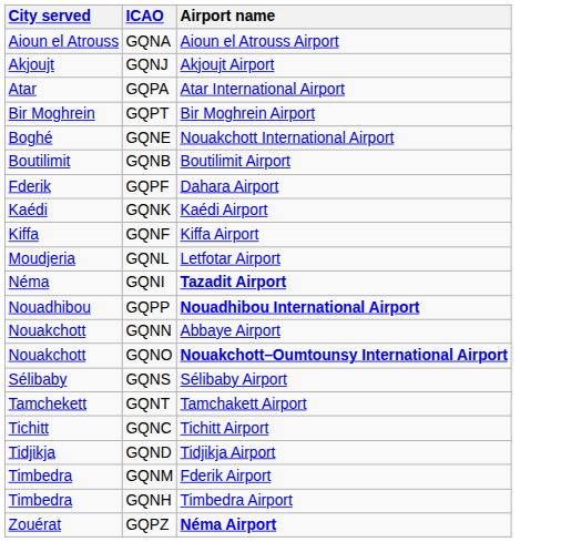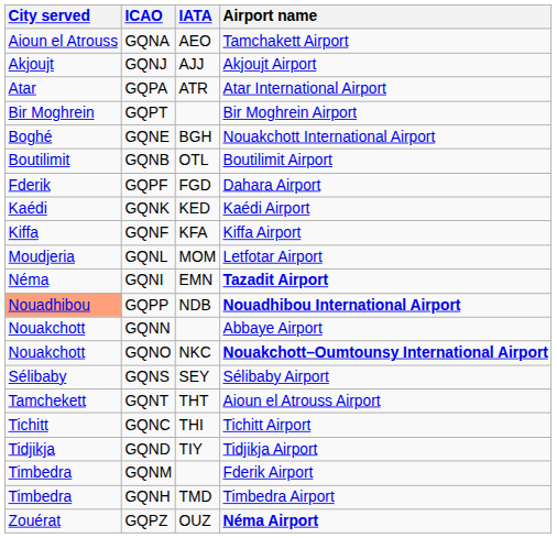+ column: IATA | AEO | AJJ | ATR | BGH | OTL | FGD | KED | KFA | MOM | EMN | NDB | NKC | SEY | THT | THI | TIY | TMD | OUZ
GQNA | Airport name: Aioun el Atrouss Airport -> Tamchakett Airport
GQPP | City served: no background -> lightsalmon background
GQNT | Airport name: Tamchakett Airport -> Aioun el Atrouss Airport
